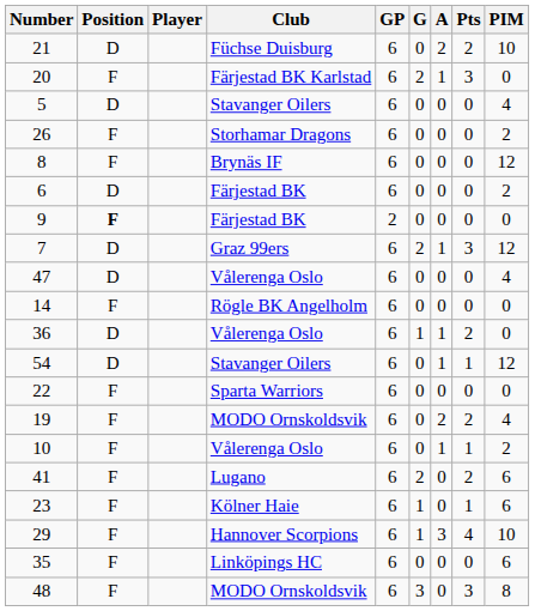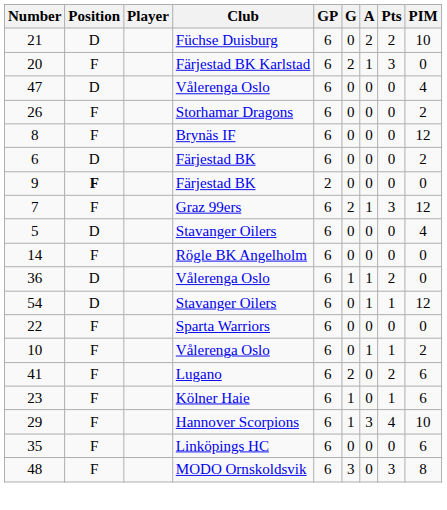rows swapped: 47 <-> 5
7 | Position: D -> F
- row: 19 | F | MODO Ornskoldsvik | 6 | 0 | 2 | 2 | 4
